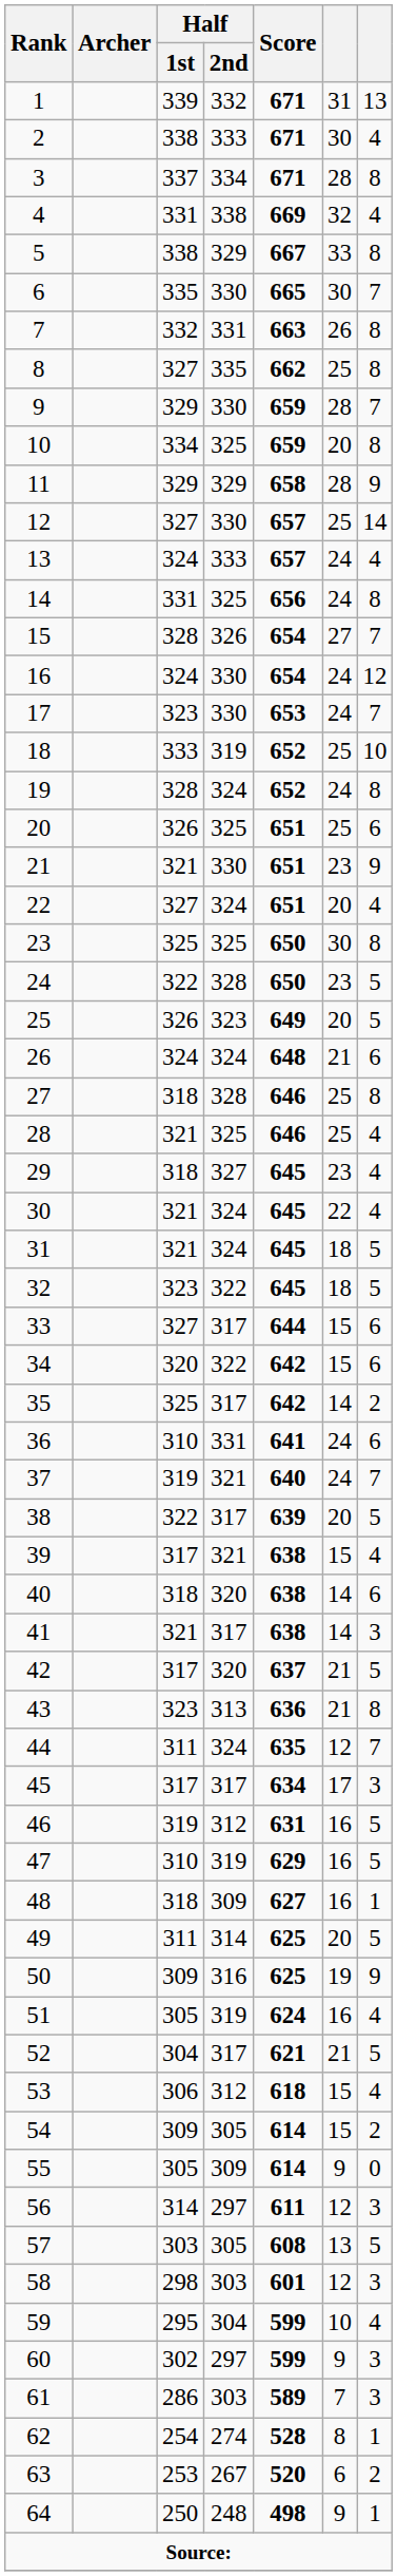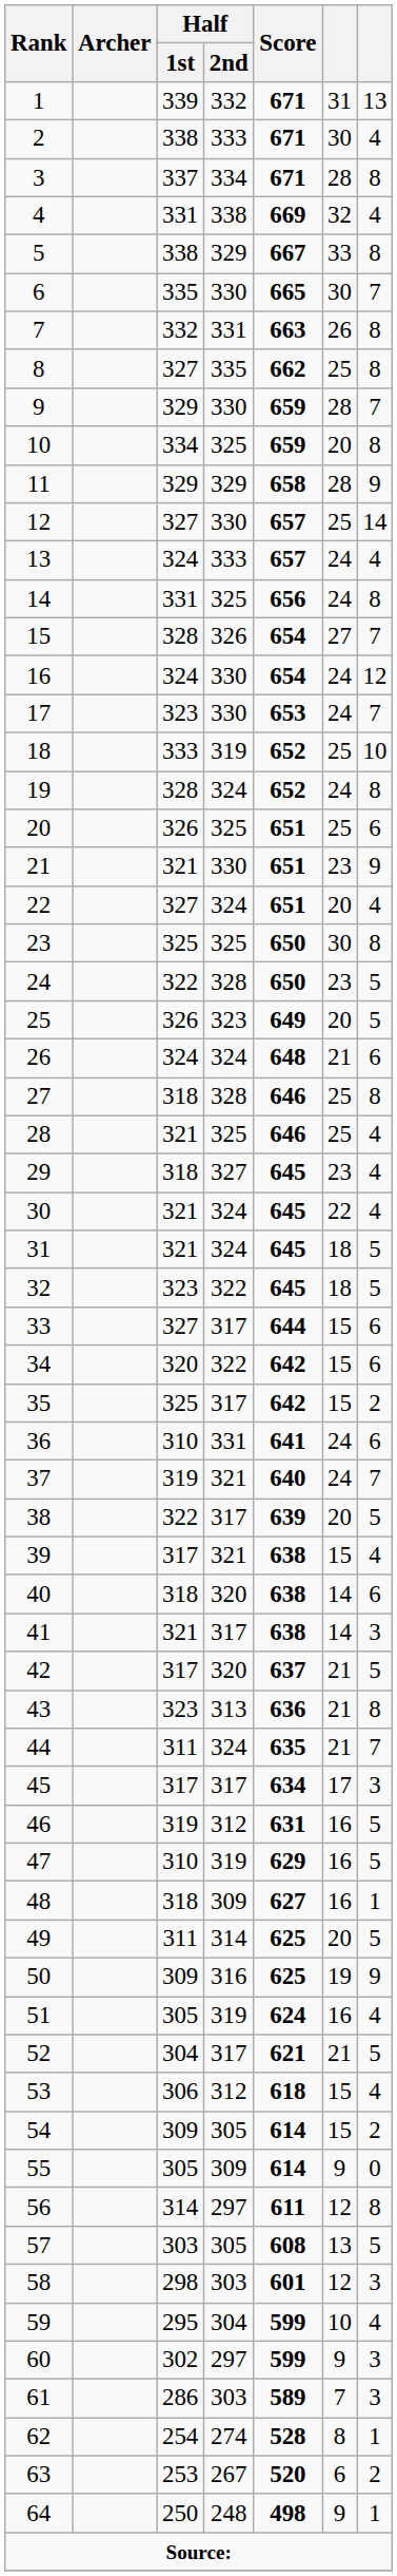35 | column 6: 14 -> 15
44 | column 6: 12 -> 21
56 | column 7: 3 -> 8
